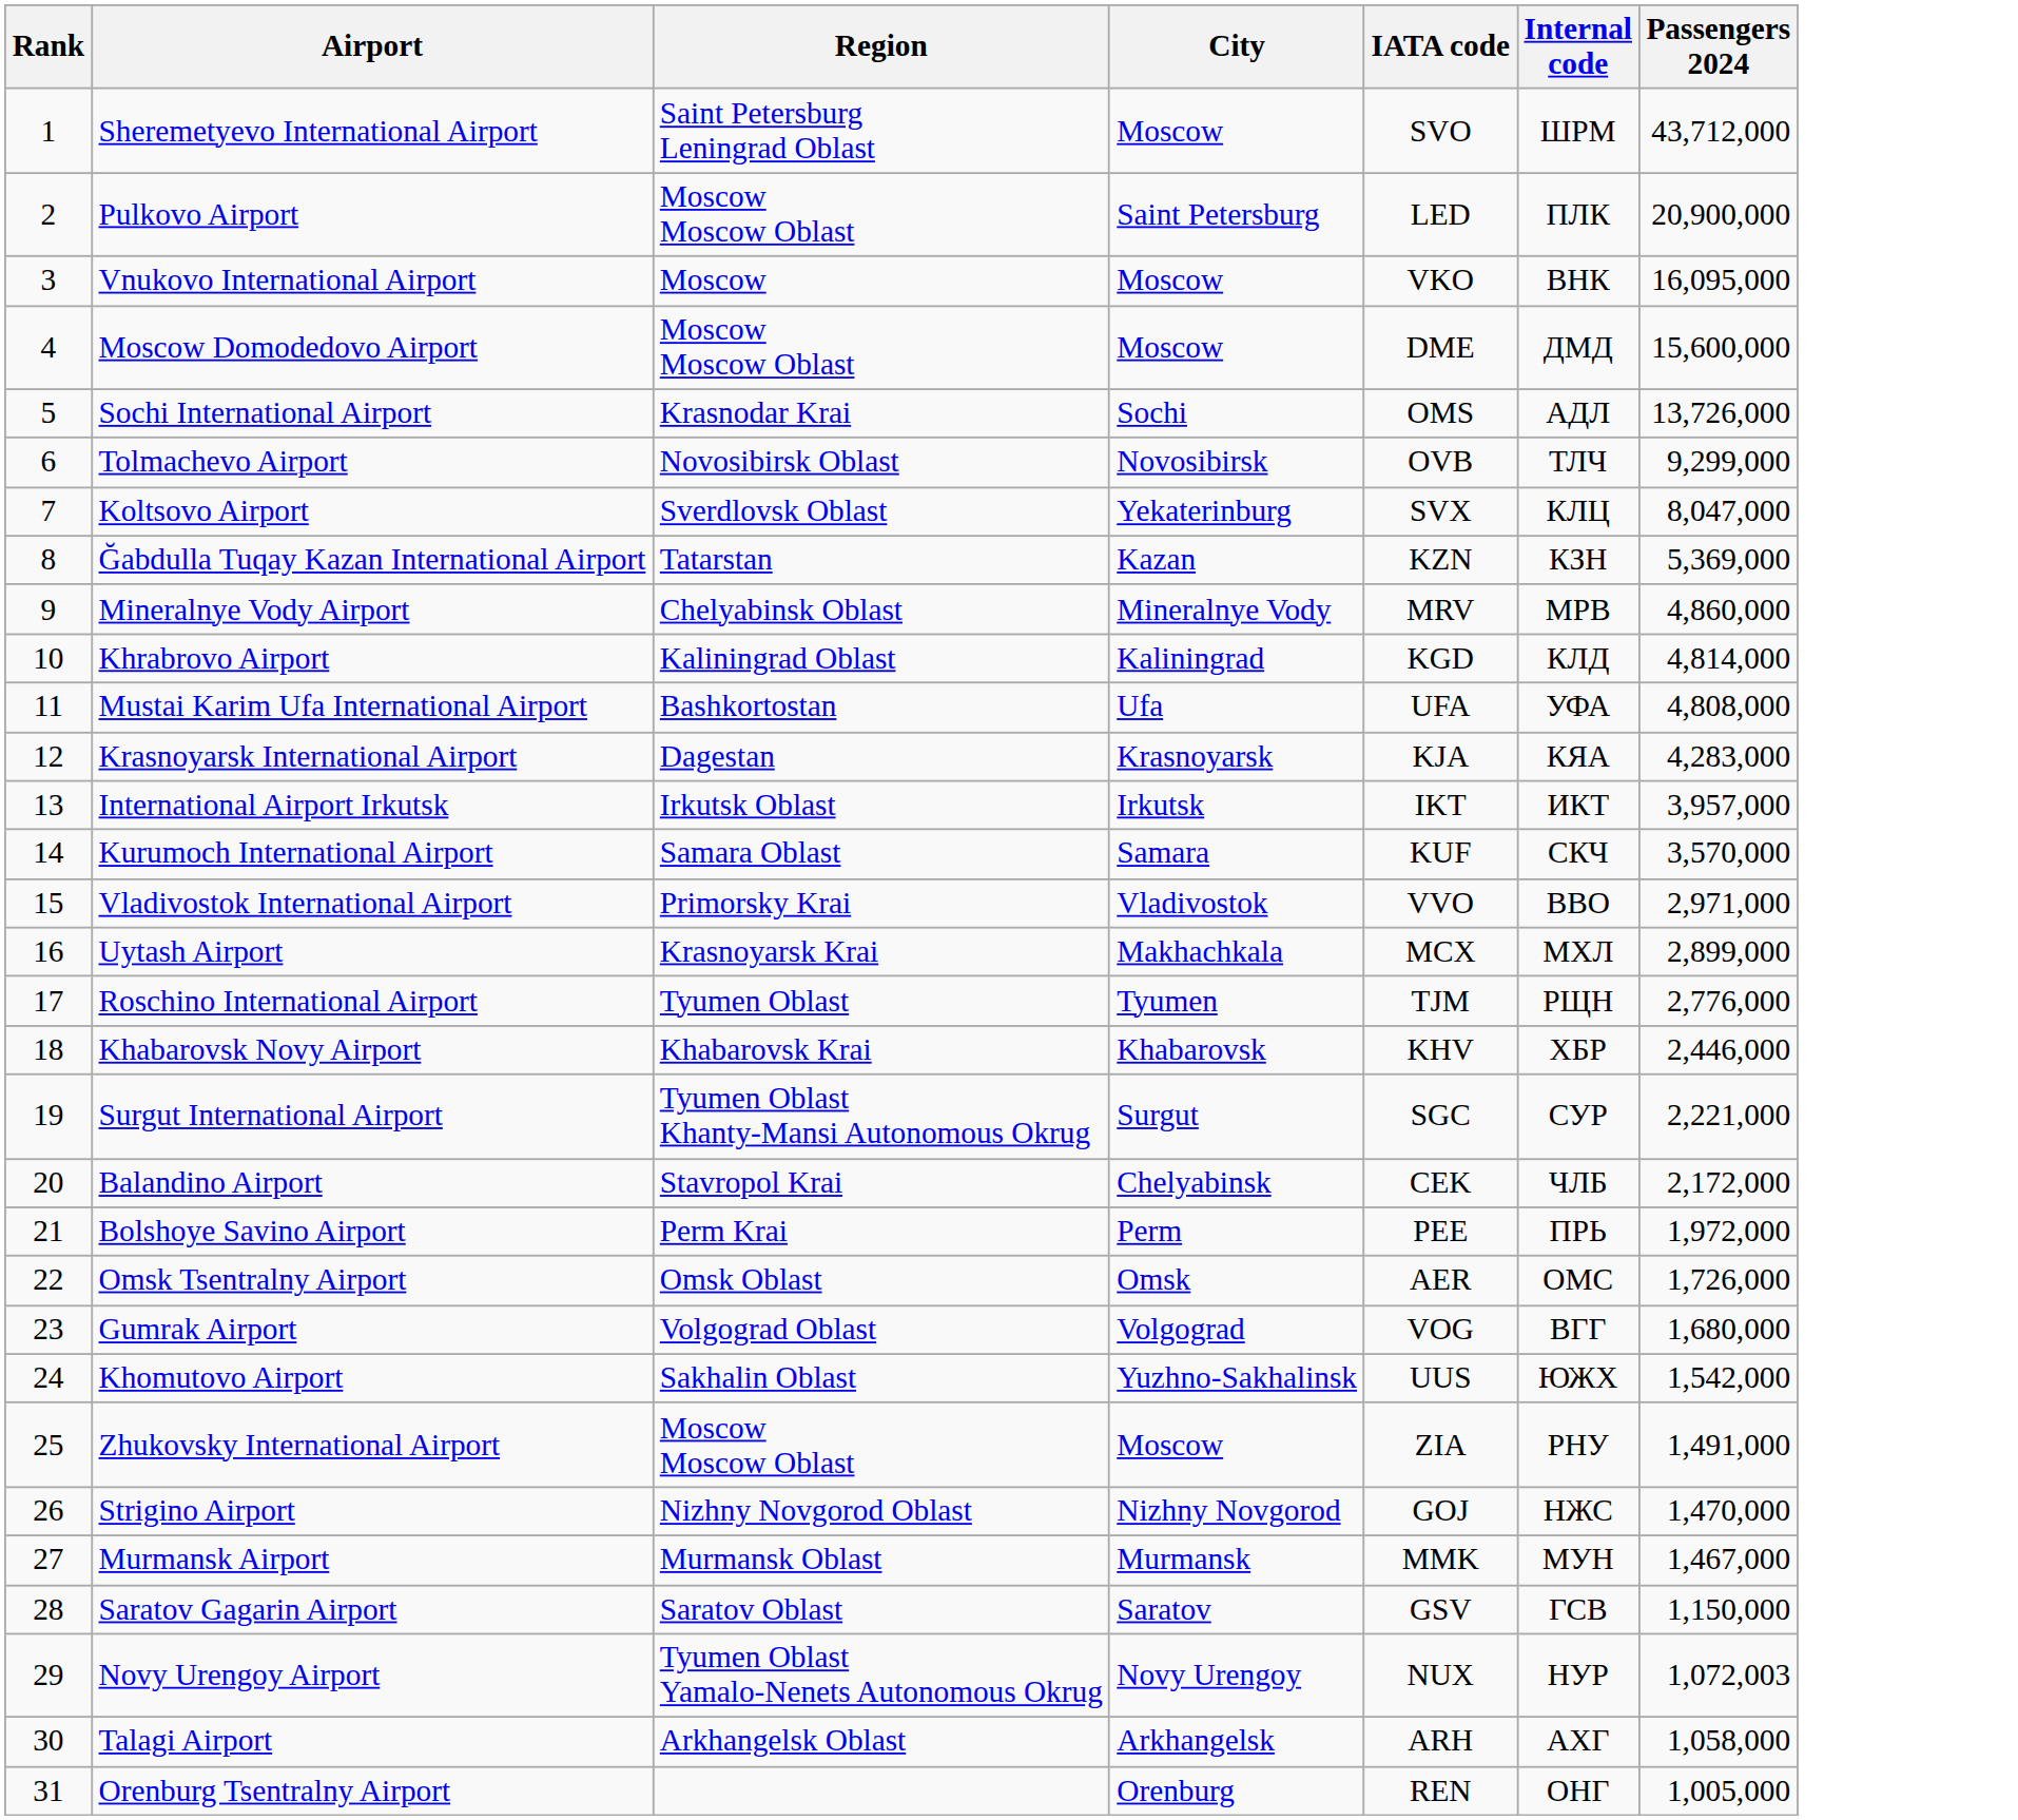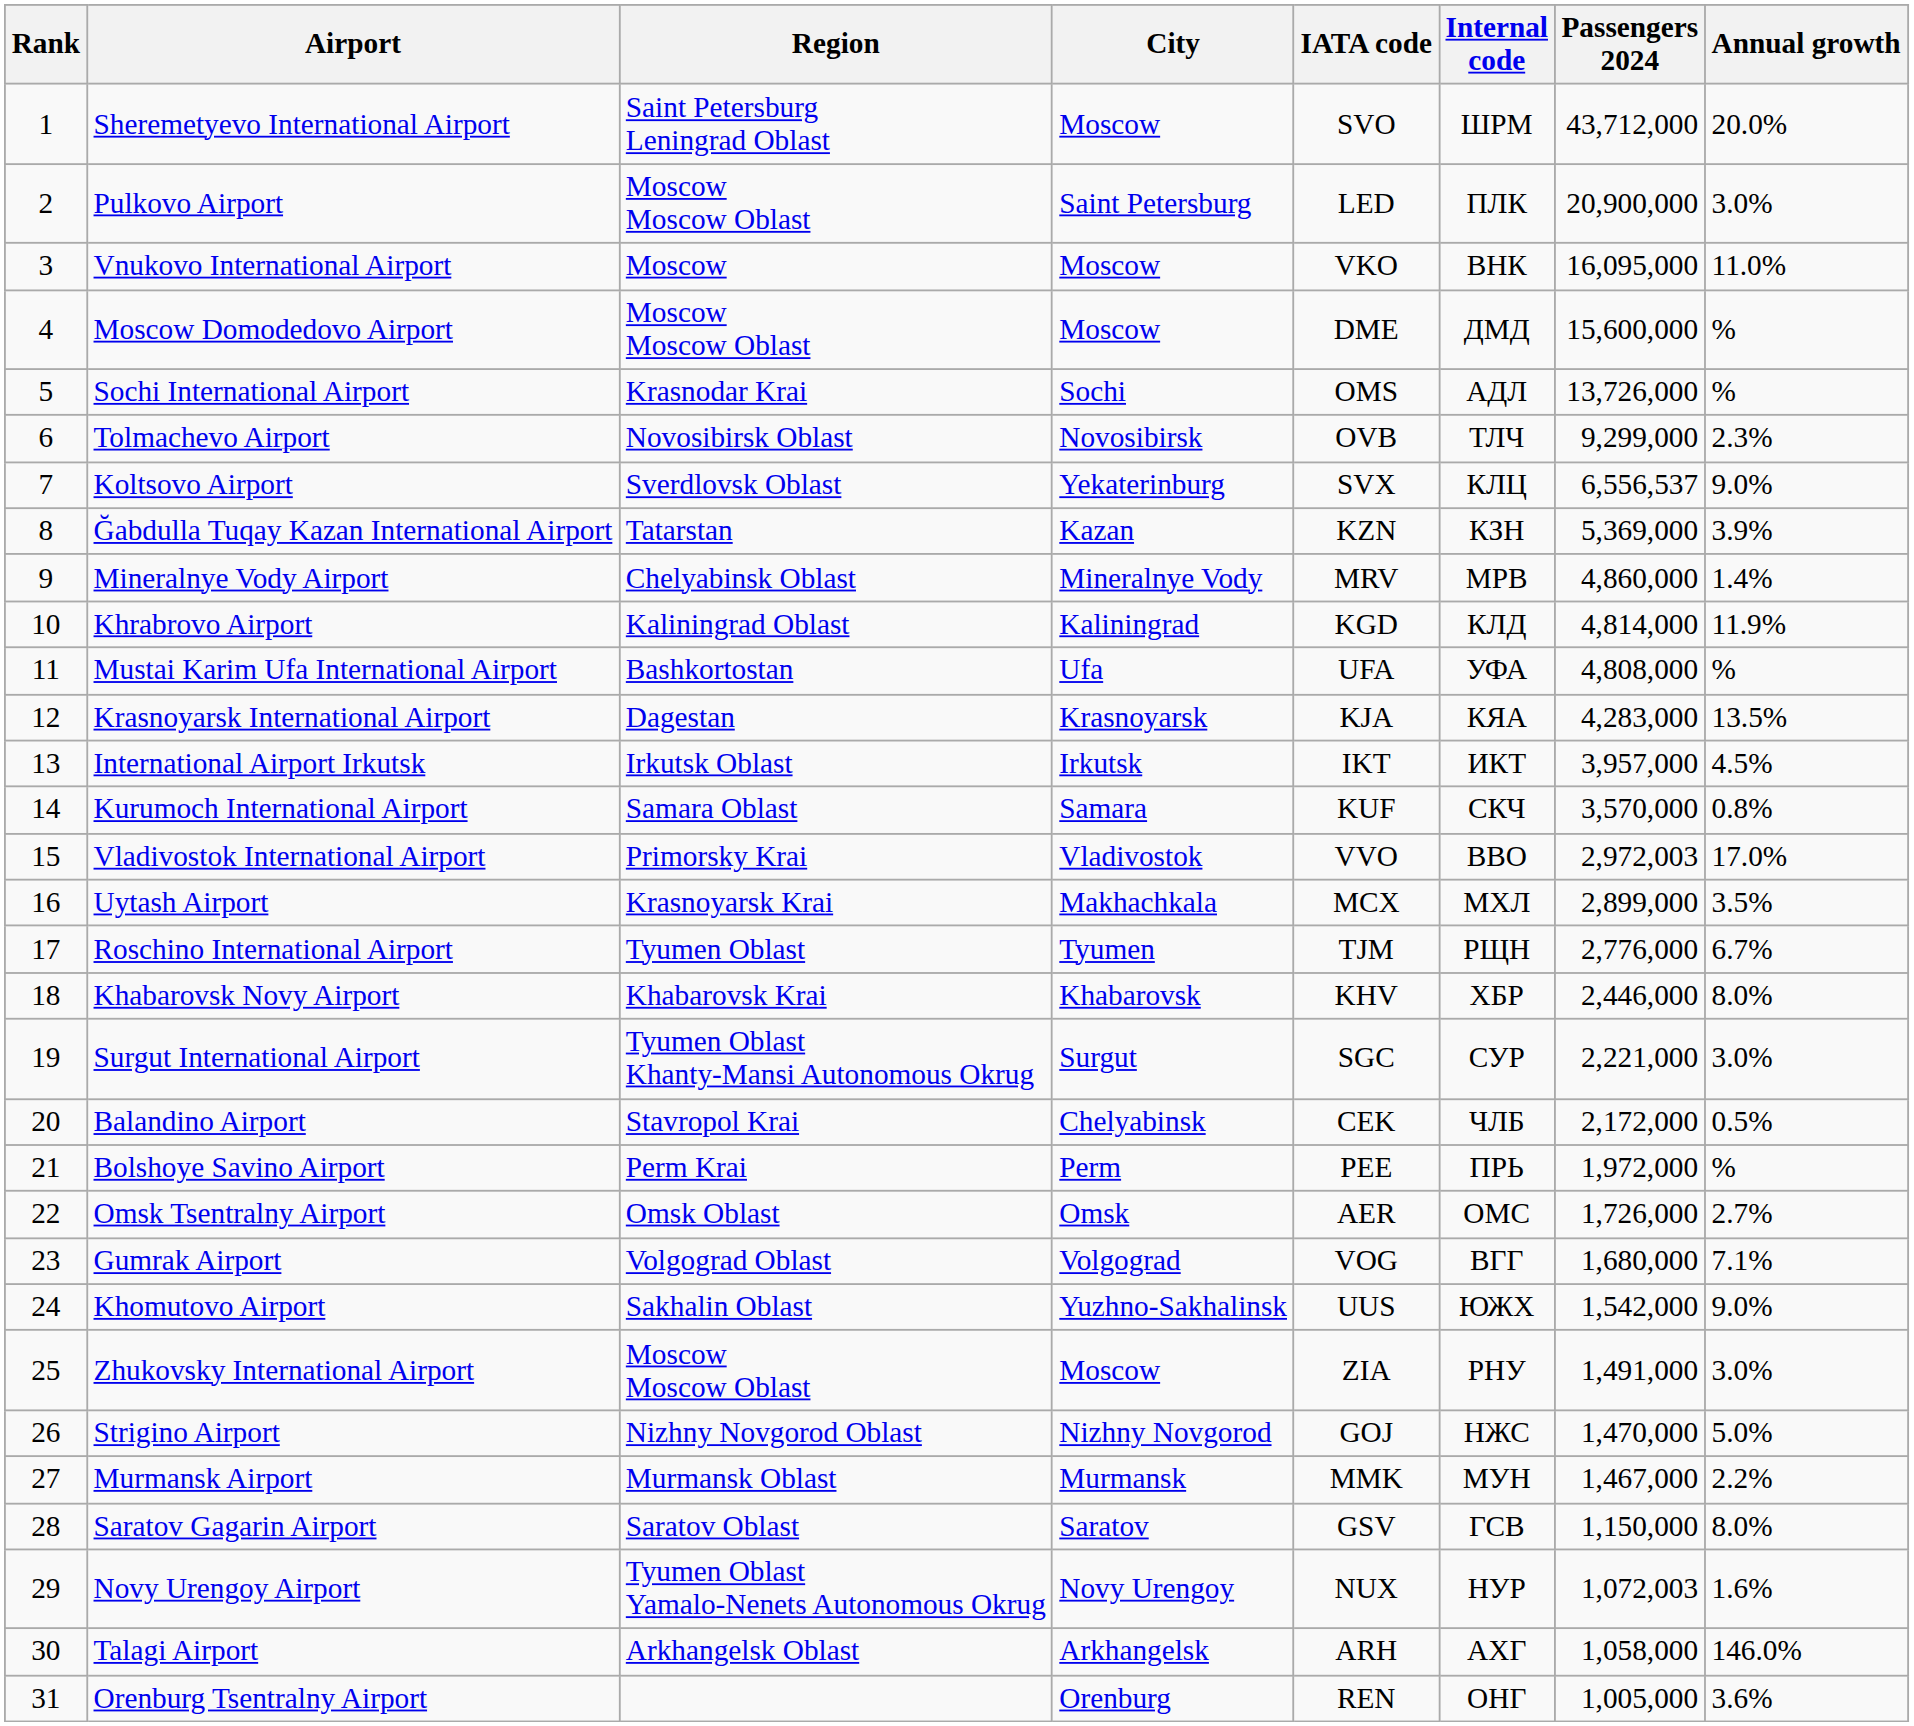+ column: Annual growth | 20.0% | 3.0% | 11.0% | % | % | 2.3% | 9.0% | 3.9% | 1.4% | 11.9% | % | 13.5% | 4.5% | 0.8% | 17.0% | 3.5% | 6.7% | 8.0% | 3.0% | 0.5% | % | 2.7% | 7.1% | 9.0% | 3.0% | 5.0% | 2.2% | 8.0% | 1.6% | 146.0% | 3.6%
Koltsovo Airport | Passengers 2024: 8,047,000 -> 6,556,537
Vladivostok International Airport | Passengers 2024: 2,971,000 -> 2,972,003
